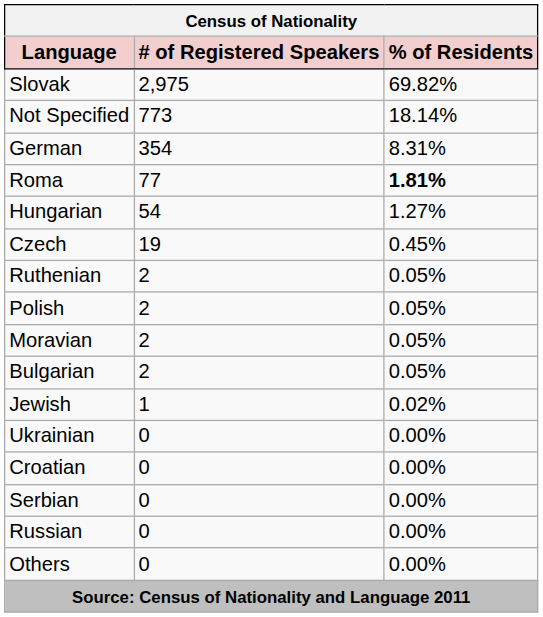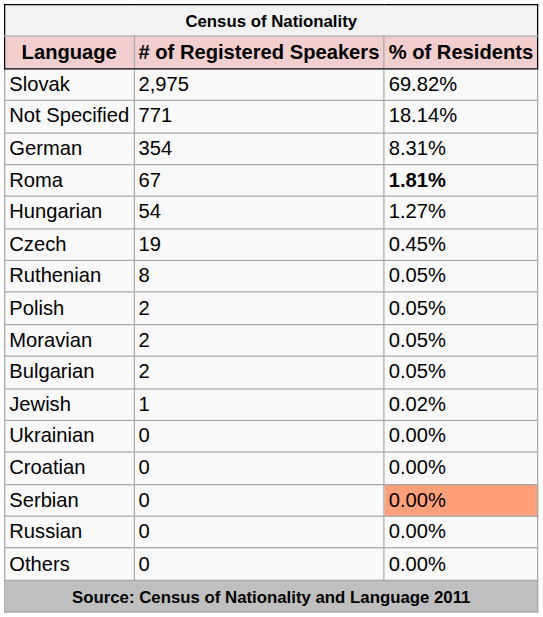Not Specified | # of Registered Speakers: 773 -> 771
Roma | # of Registered Speakers: 77 -> 67
Ruthenian | # of Registered Speakers: 2 -> 8
Serbian | % of Residents: no background -> lightsalmon background
